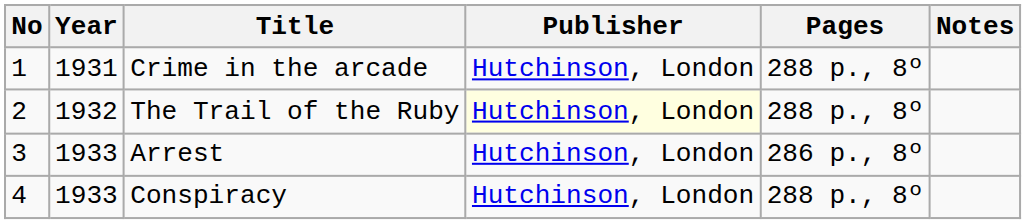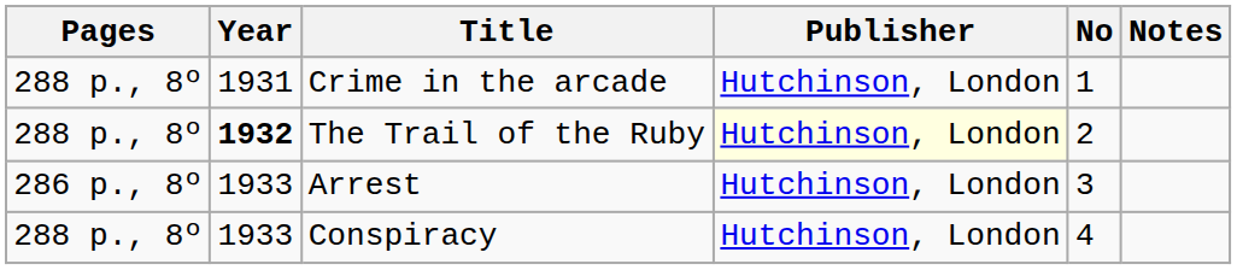columns swapped: No <-> Pages
The Trail of the Ruby | Year: normal -> bold
